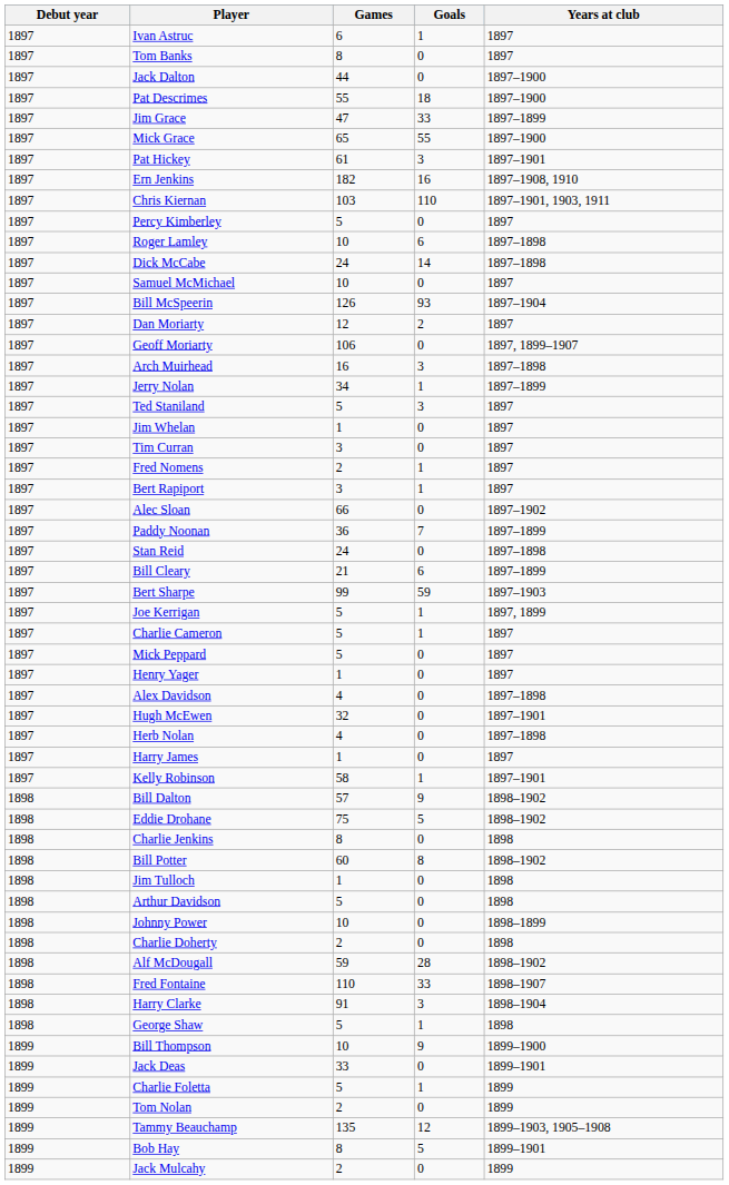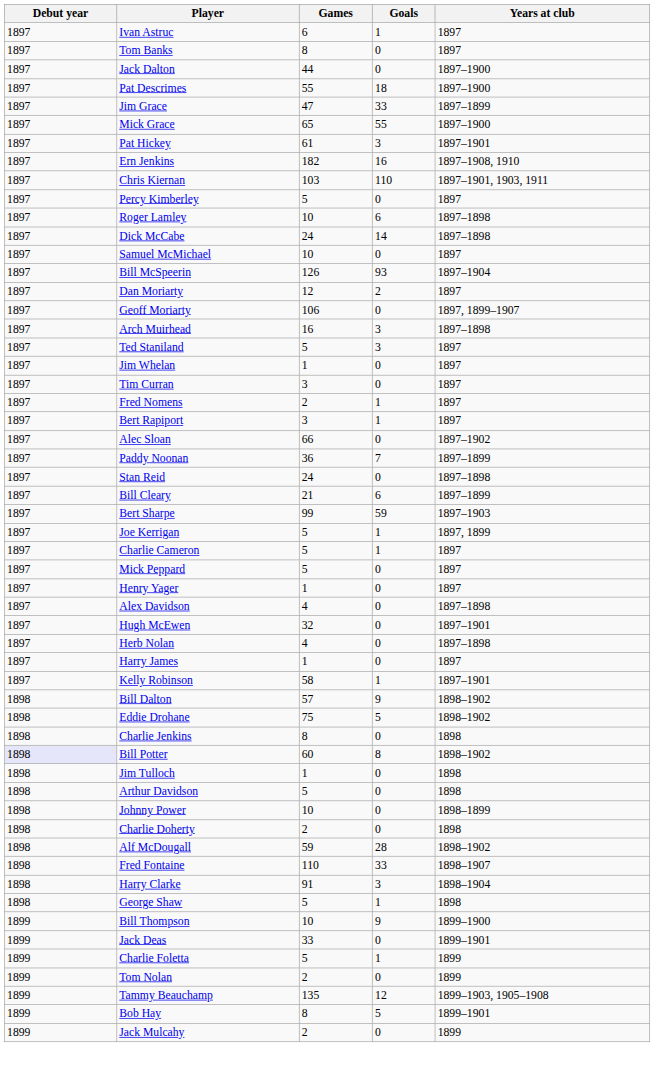- row: 1897 | Jerry Nolan | 34 | 1 | 1897–1899
Bill Potter | Debut year: no background -> lavender background
